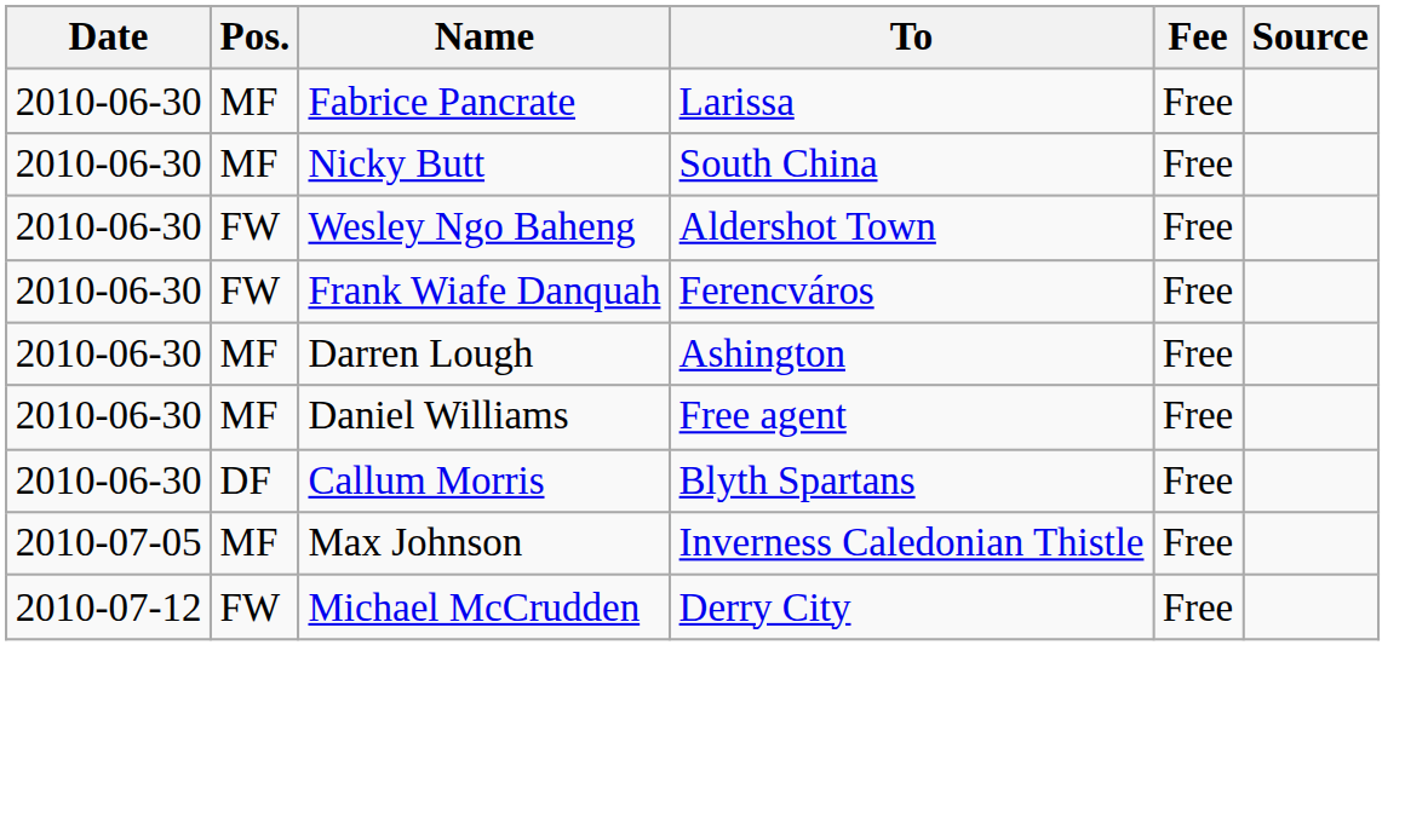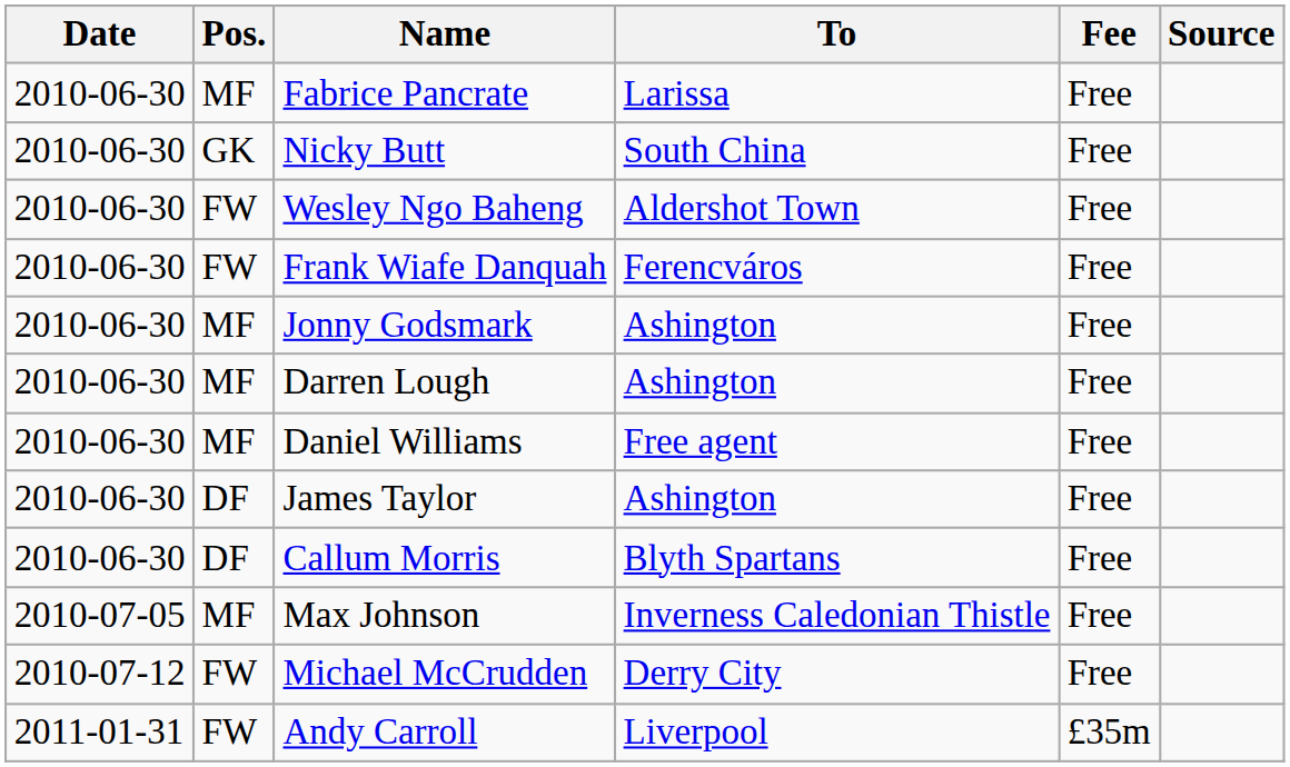Nicky Butt | Pos.: MF -> GK
+ row: 2010-06-30 | MF | Jonny Godsmark | Ashington | Free
+ row: 2010-06-30 | DF | James Taylor | Ashington | Free
+ row: 2011-01-31 | FW | Andy Carroll | Liverpool | £35m
